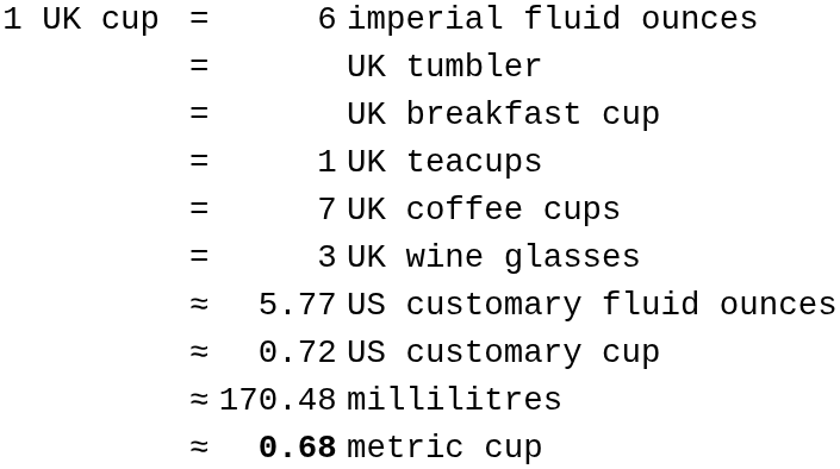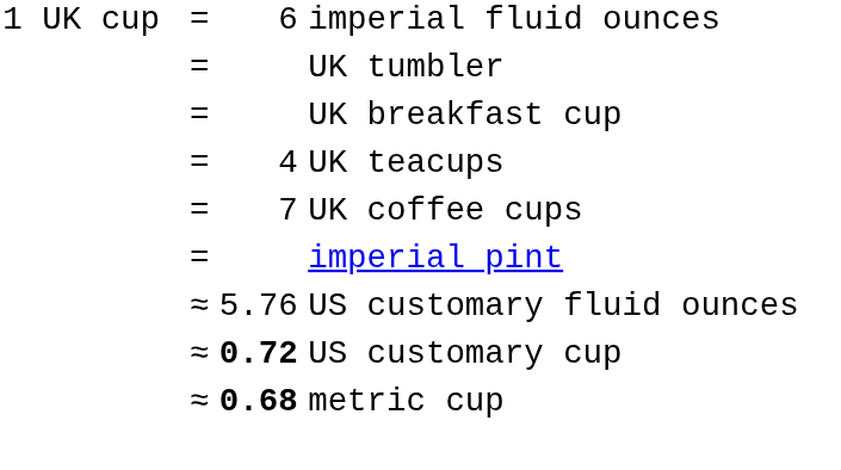UK teacups | column 3: 1 -> 4
- row: = | 3 | UK wine glasses
+ row: = | imperial pint
US customary fluid ounces | column 3: 5.77 -> 5.76
US customary cup | column 3: normal -> bold
- row: ≈ | 170.48 | millilitres
